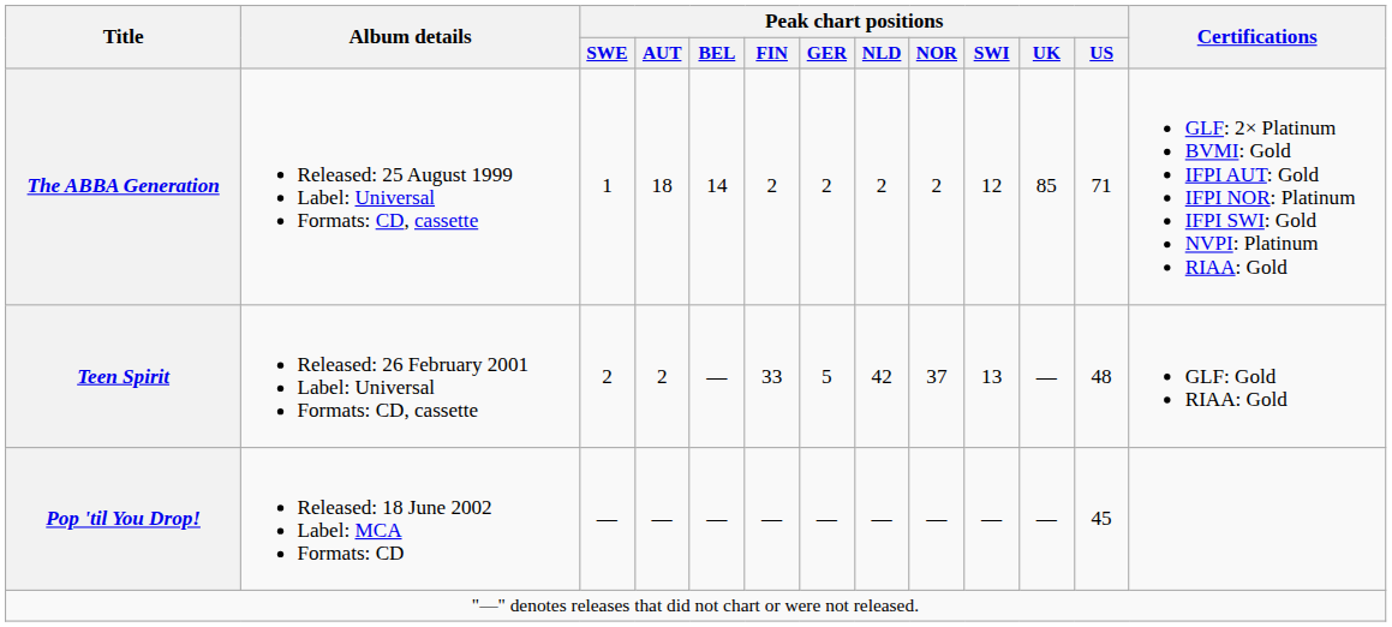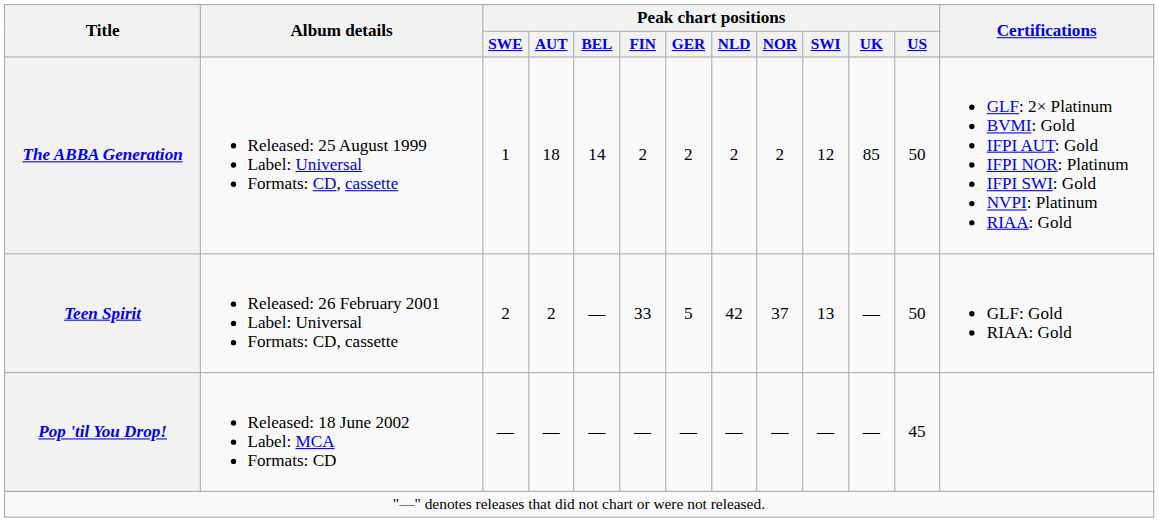The ABBA Generation | Peak chart positions / US: 71 -> 50
Teen Spirit | Peak chart positions / US: 48 -> 50
